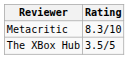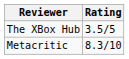rows swapped: Metacritic <-> The XBox Hub
